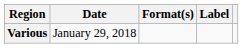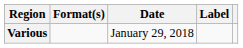columns swapped: Date <-> Format(s)
